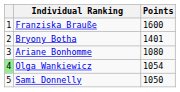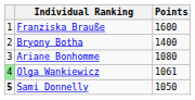Bryony Botha | Points: 1401 -> 1400
Olga Wankiewicz | Points: 1054 -> 1061
Sami Donnelly | column 1: normal -> bold
